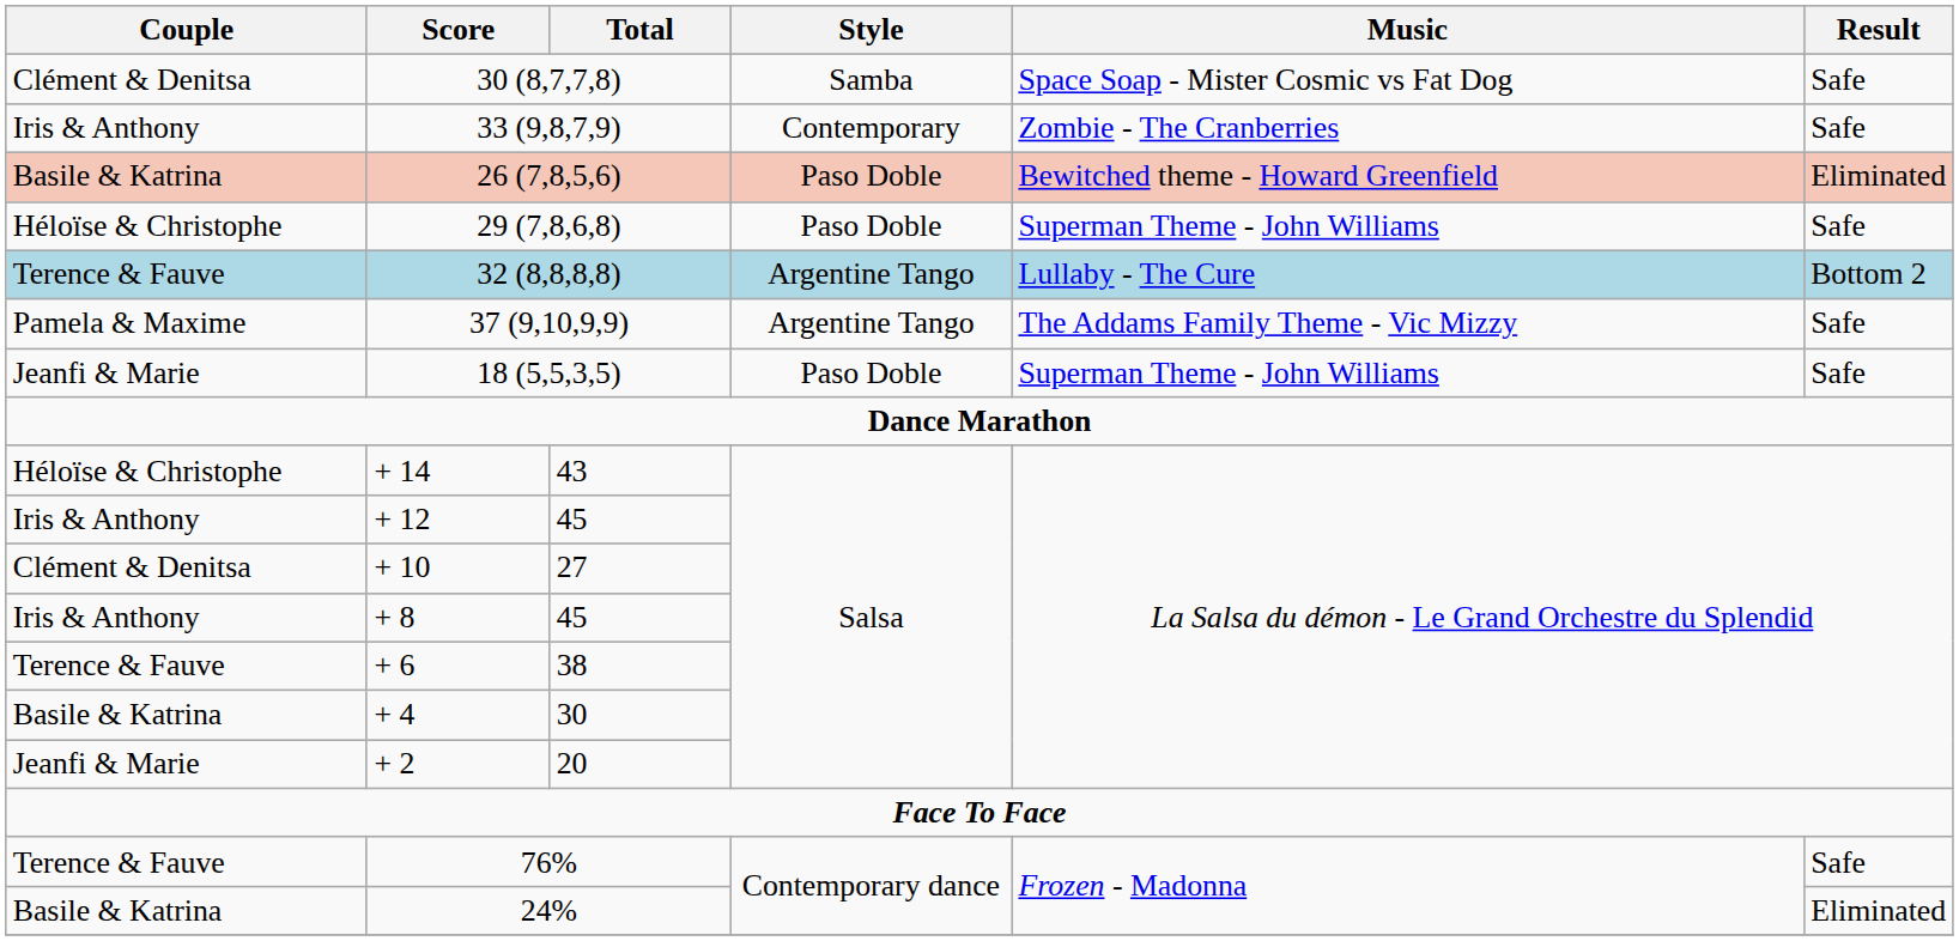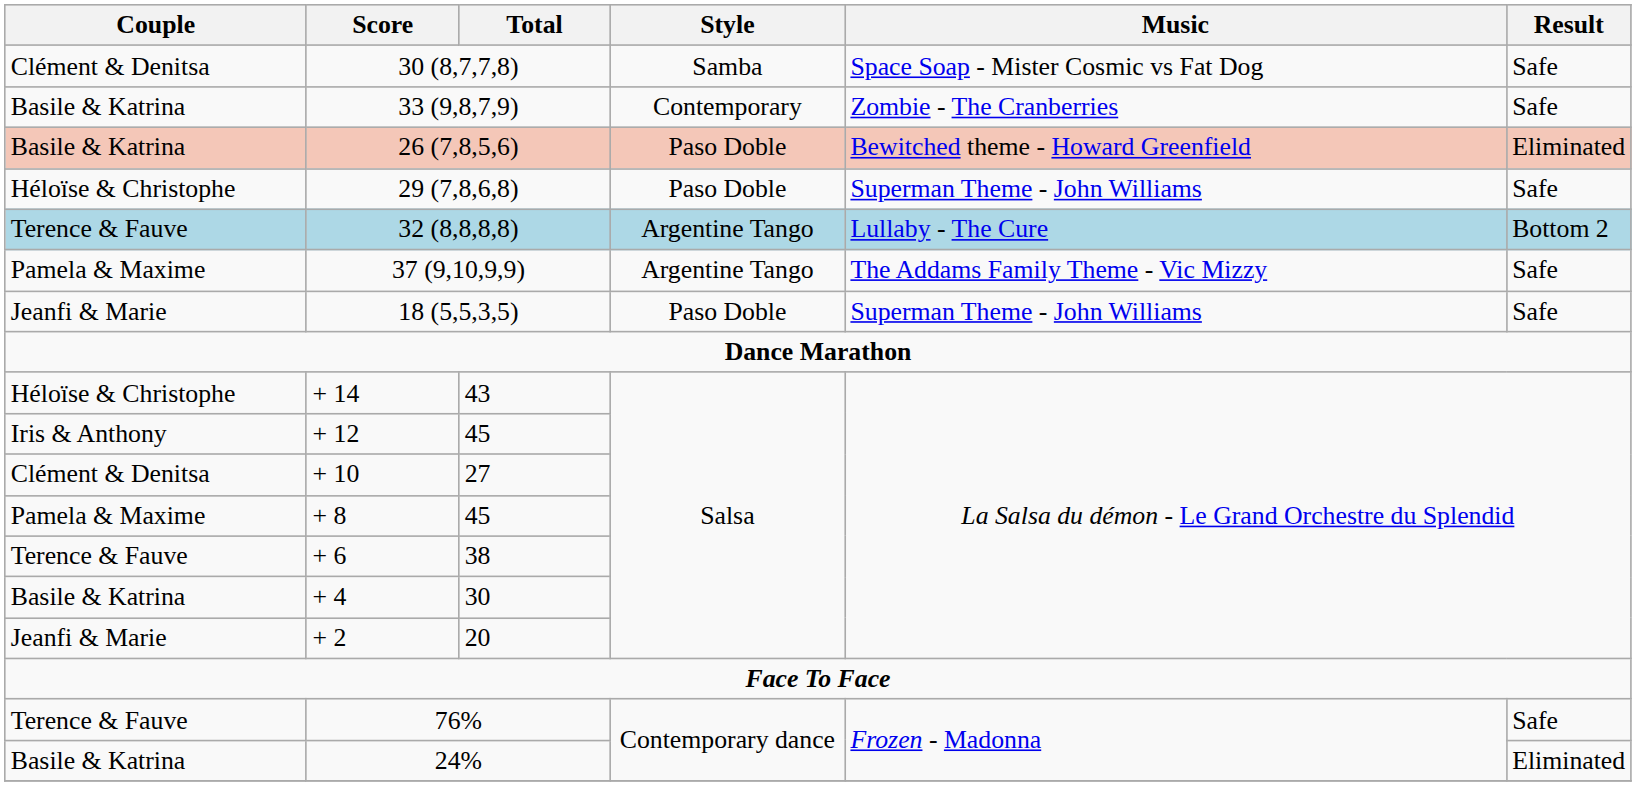33 (9,8,7,9) | Couple: Iris & Anthony -> Basile & Katrina
+ 8 | Couple: Iris & Anthony -> Pamela & Maxime
